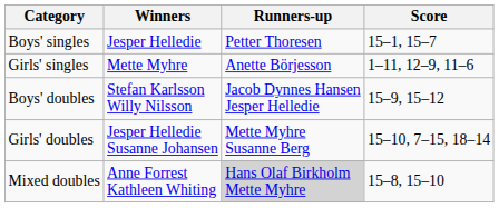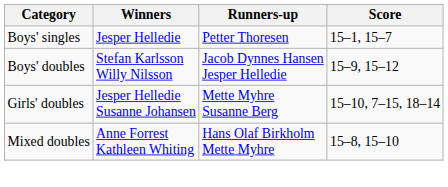- row: Girls' singles | Mette Myhre | Anette Börjesson | 1–11, 12–9, 11–6
Mixed doubles | Runners-up: lightgrey background -> no background
